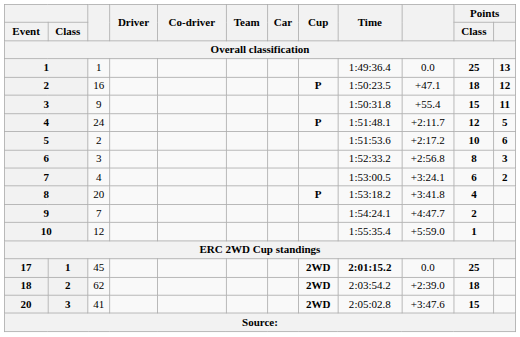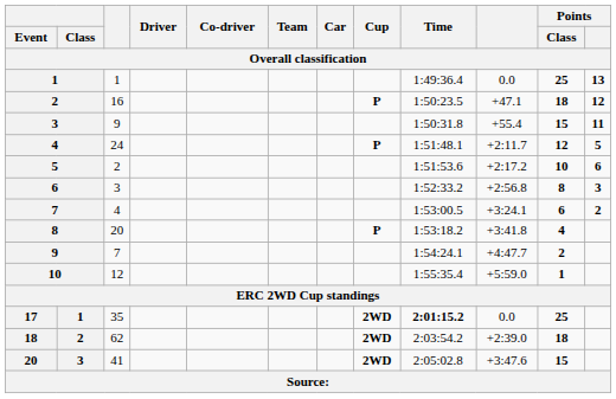17 | column 3: 45 -> 35
